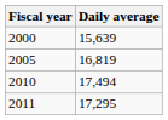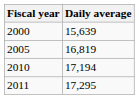2010 | Daily average: 17,494 -> 17,194
